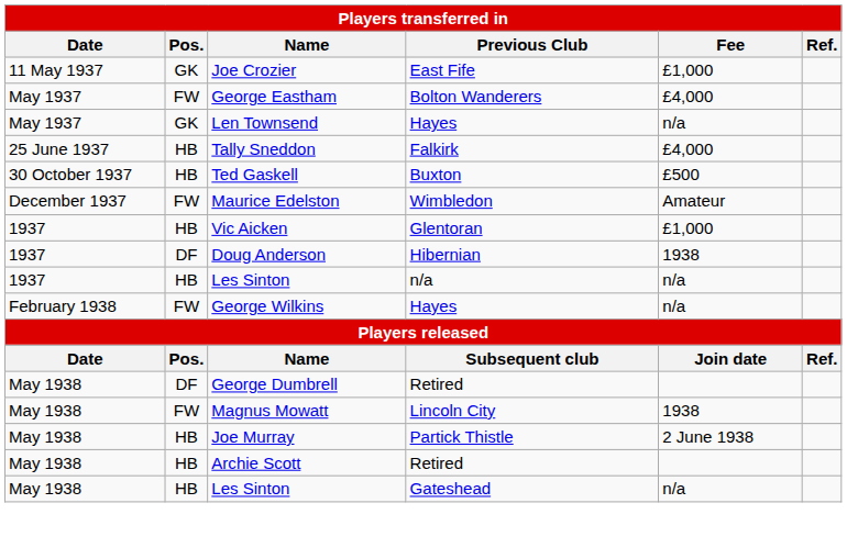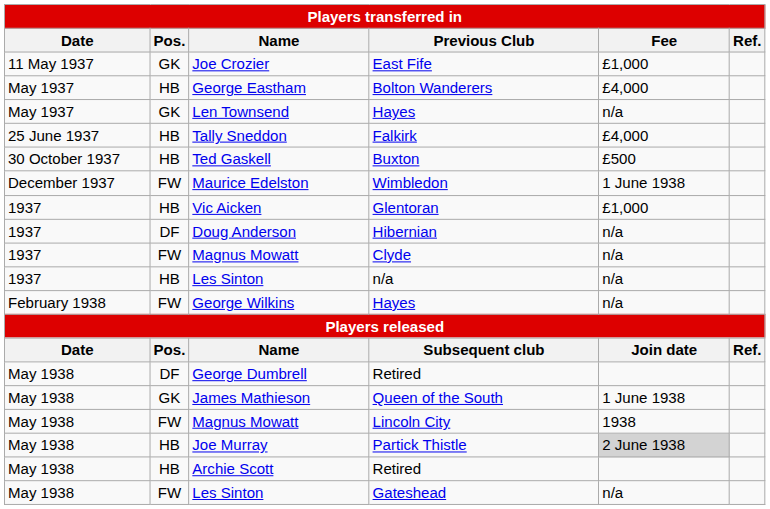George Eastham | Pos.: FW -> HB
Maurice Edelston | Fee: Amateur -> 1 June 1938
Doug Anderson | Fee: 1938 -> n/a
+ row: 1937 | FW | Magnus Mowatt | Clyde | n/a
+ row: May 1938 | GK | James Mathieson | Queen of the South | 1 June 1938
Joe Murray | Fee: no background -> lightgrey background
Les Sinton / Gateshead | Pos.: HB -> FW
